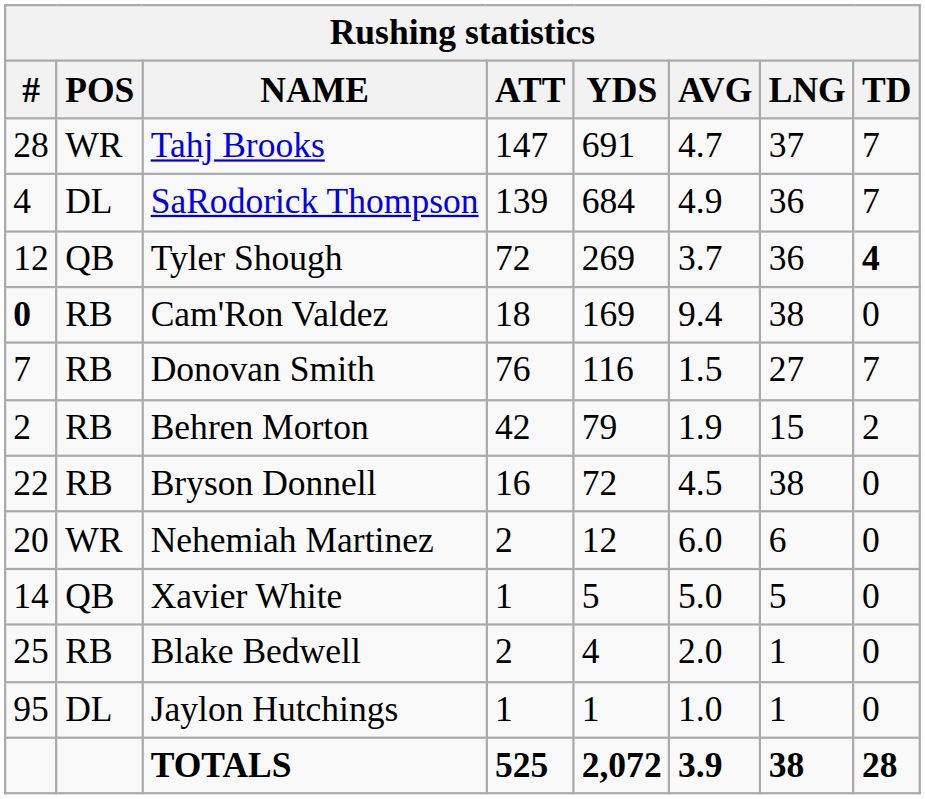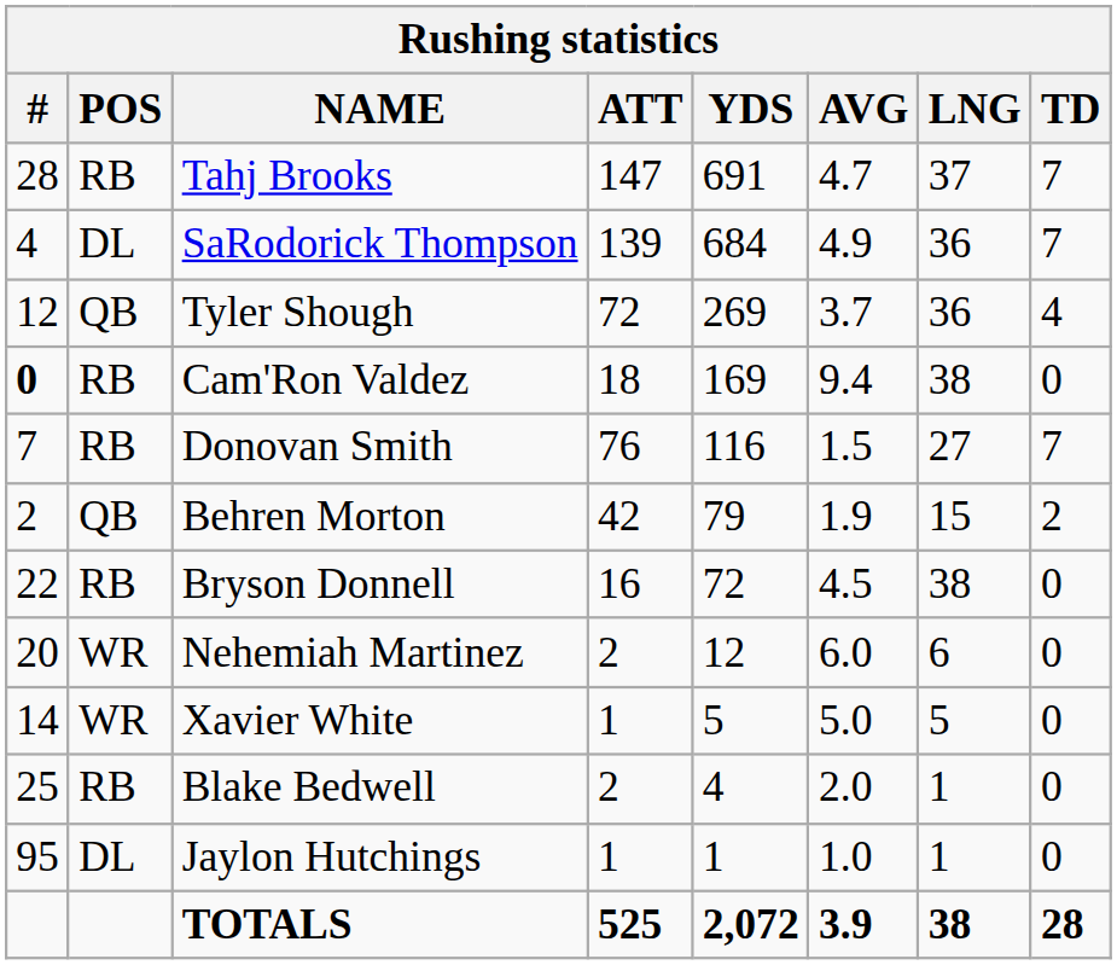Tahj Brooks | POS: WR -> RB
Tyler Shough | TD: bold -> normal
Behren Morton | POS: RB -> QB
Xavier White | POS: QB -> WR
